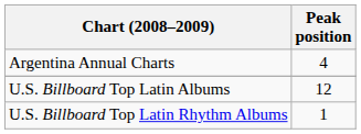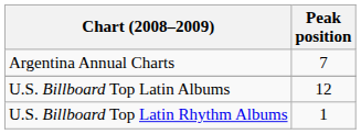Argentina Annual Charts | Peak position: 4 -> 7
